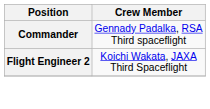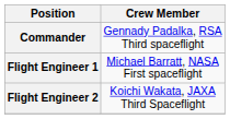+ row: Flight Engineer 1 | Michael Barratt, NASA First spaceflight
